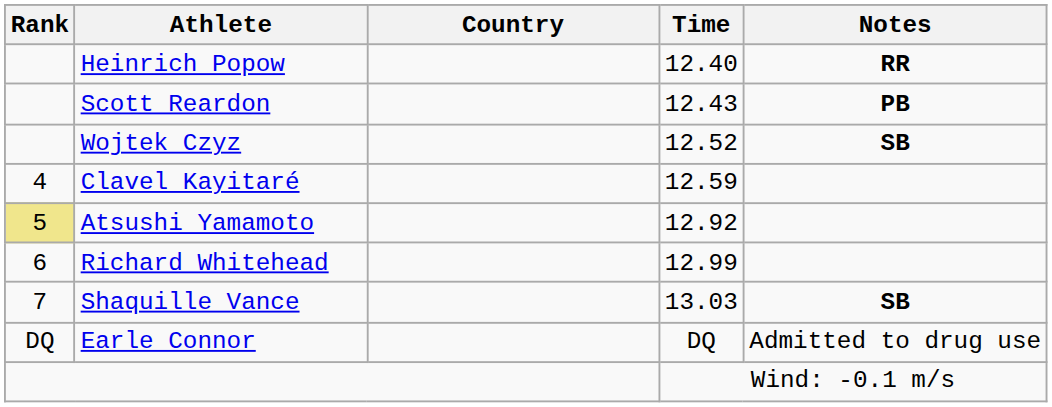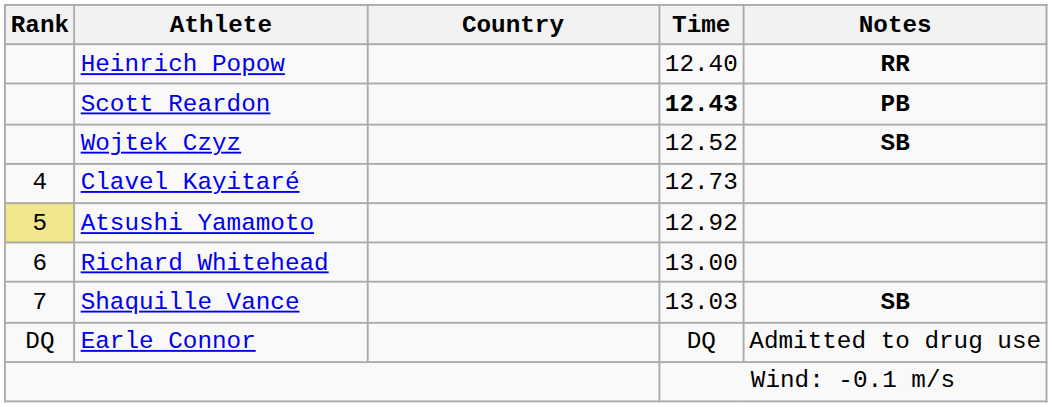Scott Reardon | Time: normal -> bold
Clavel Kayitaré | Time: 12.59 -> 12.73
Richard Whitehead | Time: 12.99 -> 13.00
